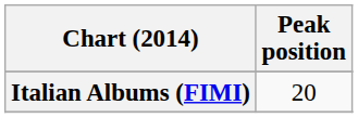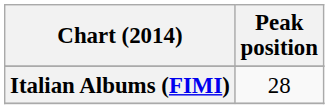Italian Albums (FIMI) | Peak position: 20 -> 28
